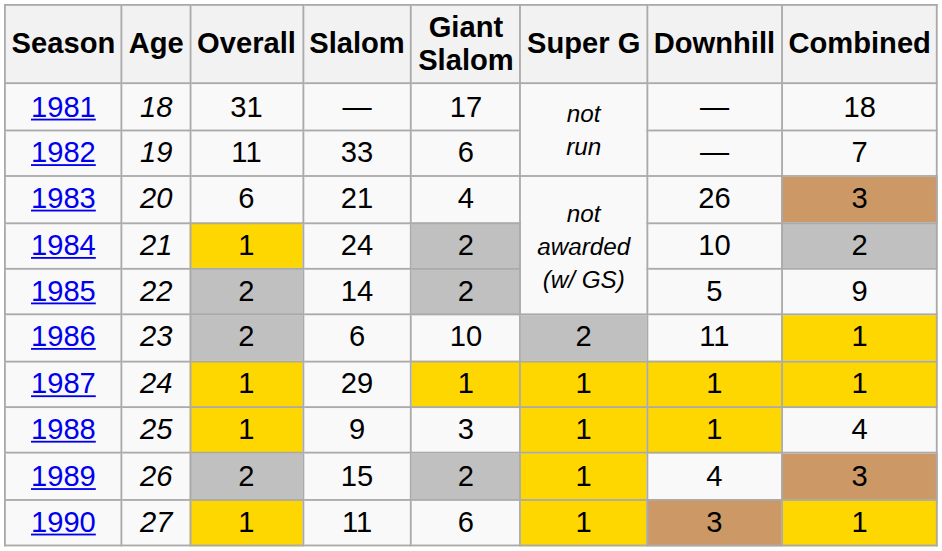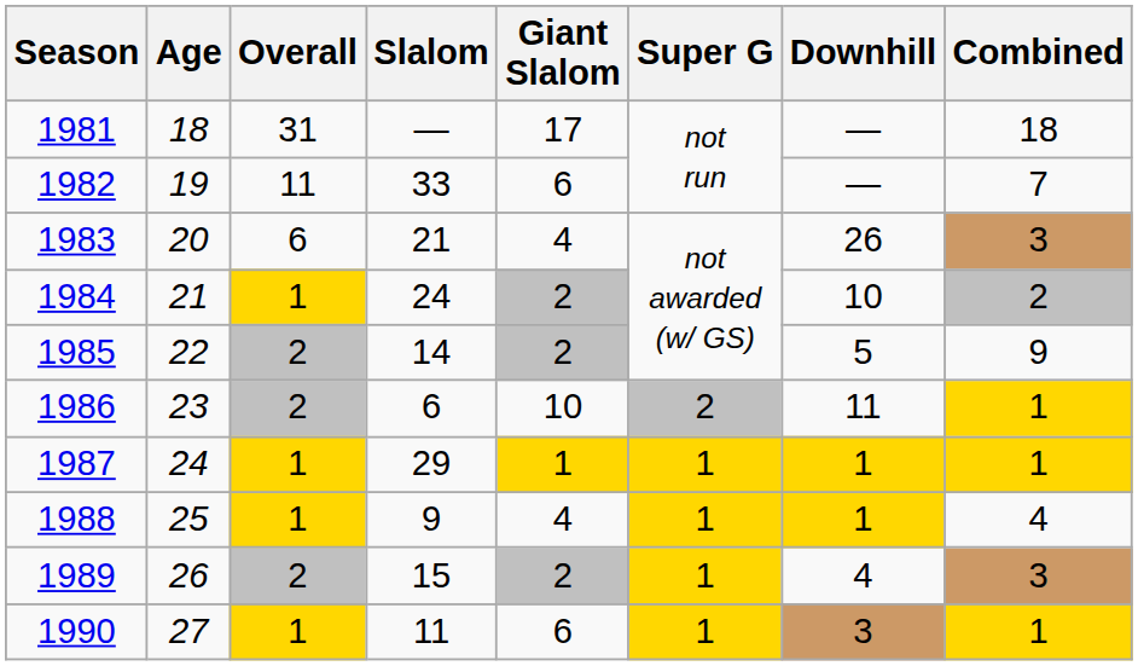1988 | Giant Slalom: 3 -> 4
